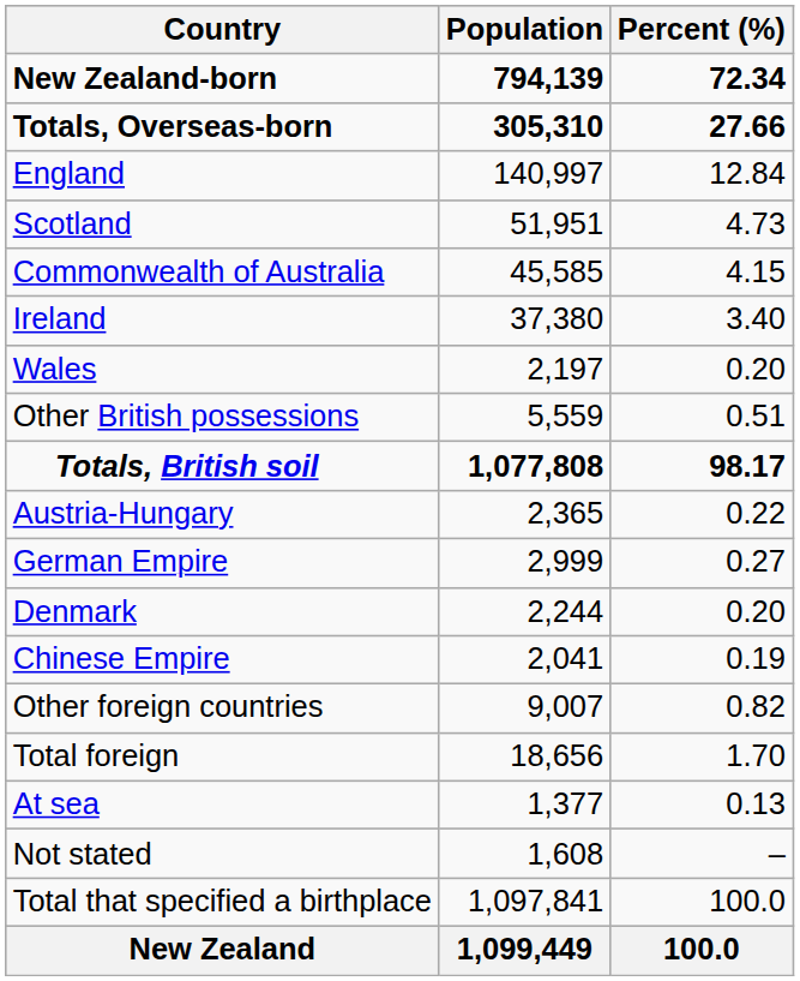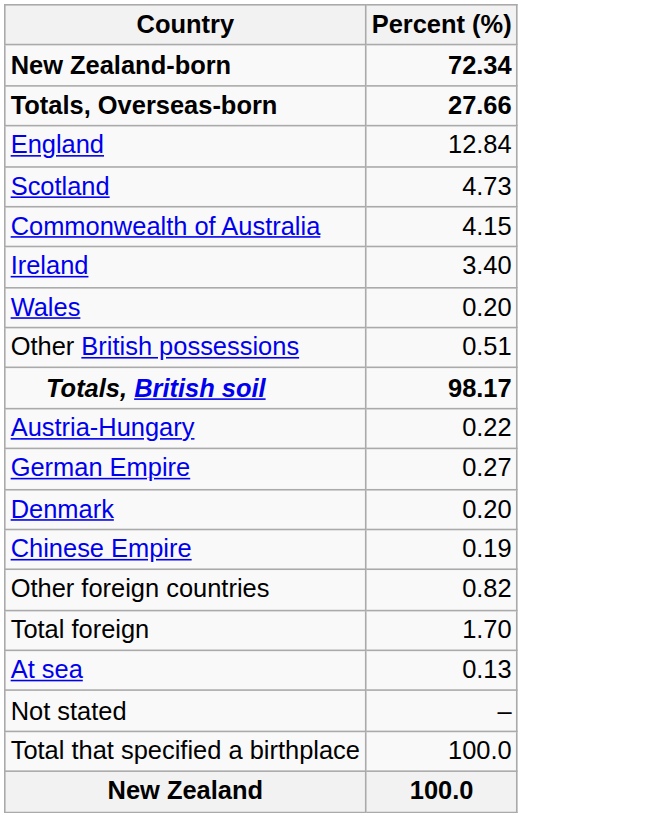- column: Population | 794,139 | 305,310 | 140,997 | 51,951 | 45,585 | 37,380 | 2,197 | 5,559 | 1,077,808 | 2,365 | 2,999 | 2,244 | 2,041 | 9,007 | 18,656 | 1,377 | 1,608 | 1,097,841 | 1,099,449
